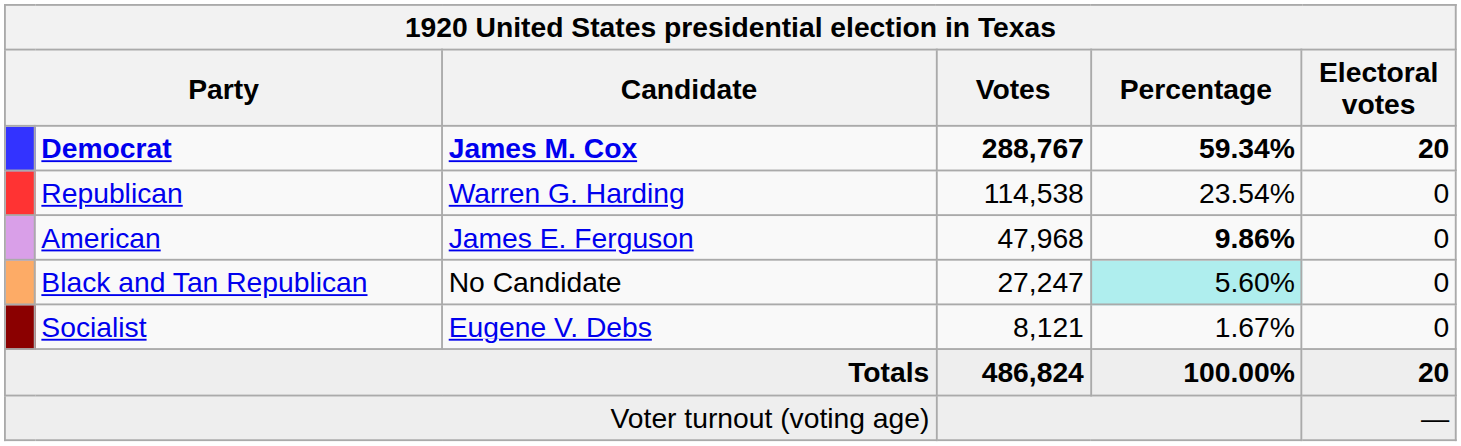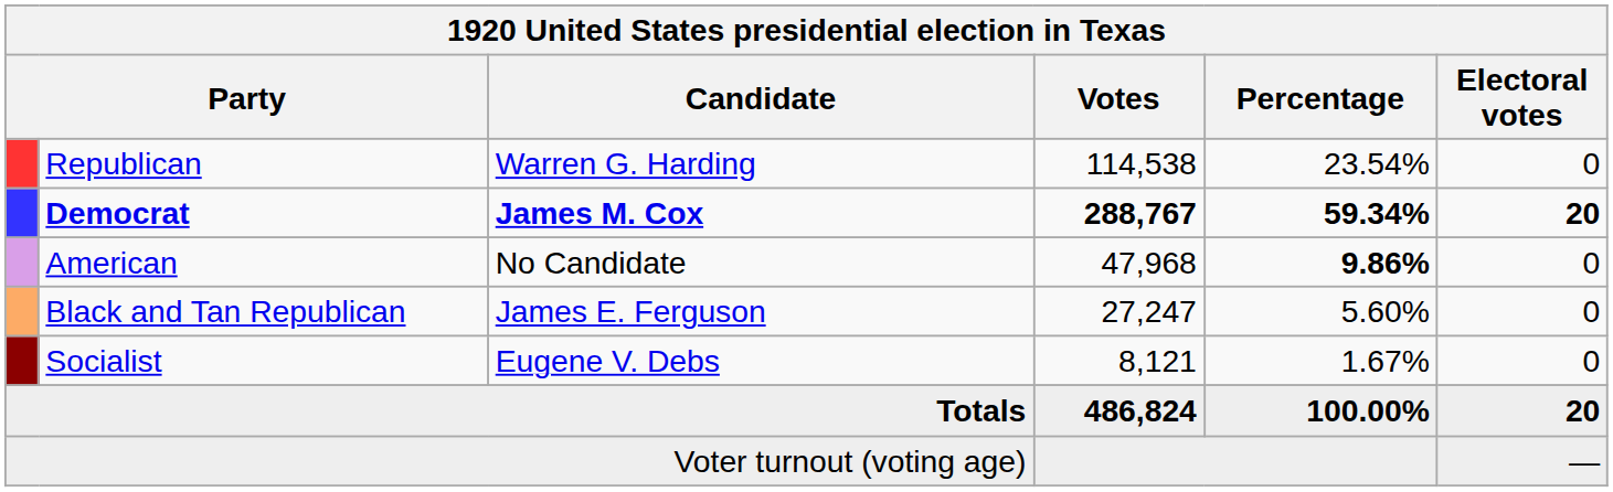rows swapped: Democrat <-> Republican
American | Candidate: James E. Ferguson -> No Candidate
Black and Tan Republican | Candidate: No Candidate -> James E. Ferguson
Black and Tan Republican | Percentage: paleturquoise background -> no background
